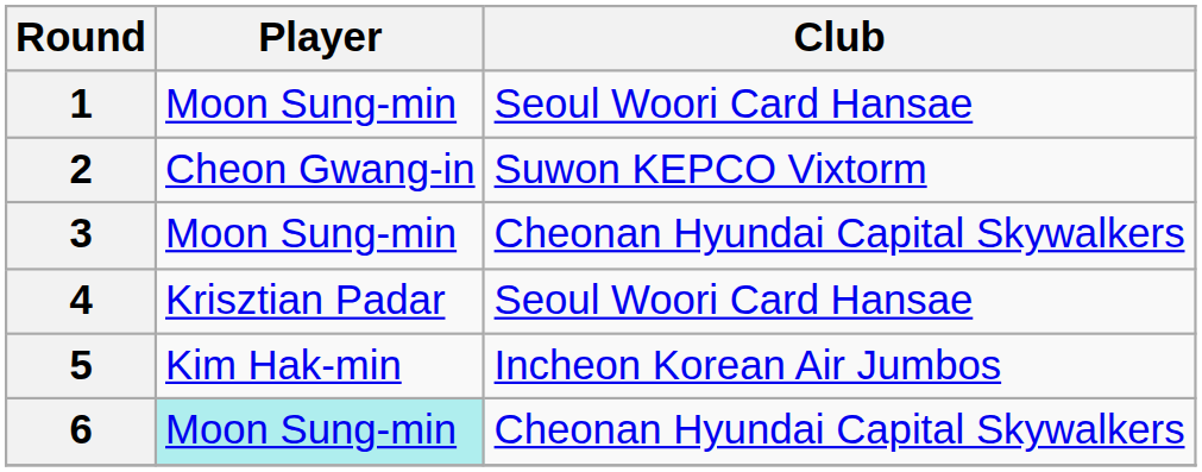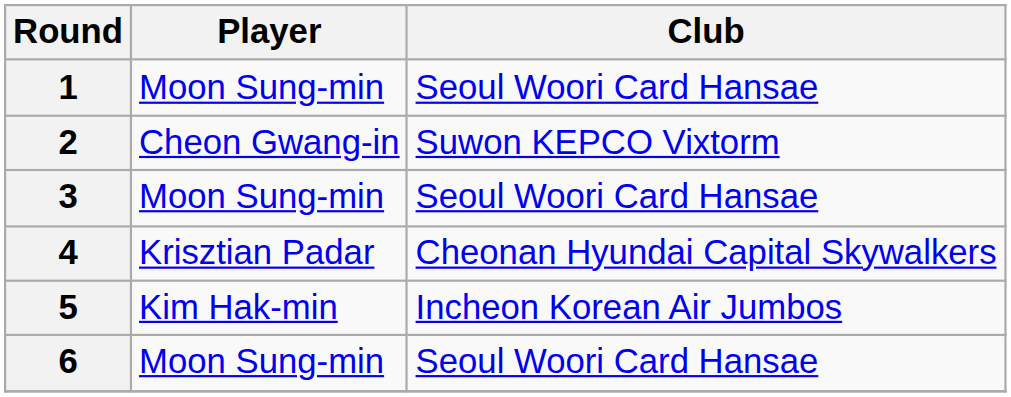3 | Club: Cheonan Hyundai Capital Skywalkers -> Seoul Woori Card Hansae
4 | Club: Seoul Woori Card Hansae -> Cheonan Hyundai Capital Skywalkers
6 | Player: paleturquoise background -> no background
6 | Club: Cheonan Hyundai Capital Skywalkers -> Seoul Woori Card Hansae
